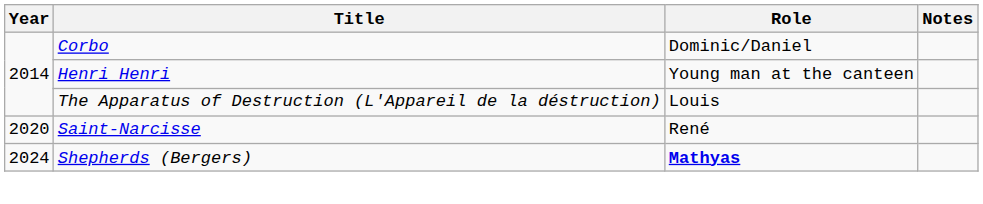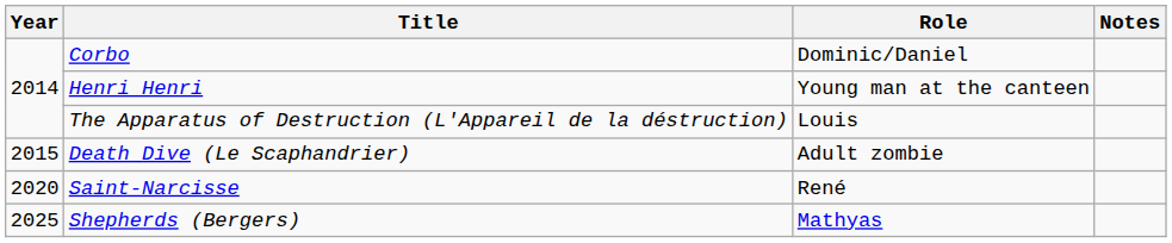+ row: 2015 | Death Dive (Le Scaphandrier) | Adult zombie
Shepherds (Bergers) | Year: 2024 -> 2025
Shepherds (Bergers) | Role: bold -> normal
